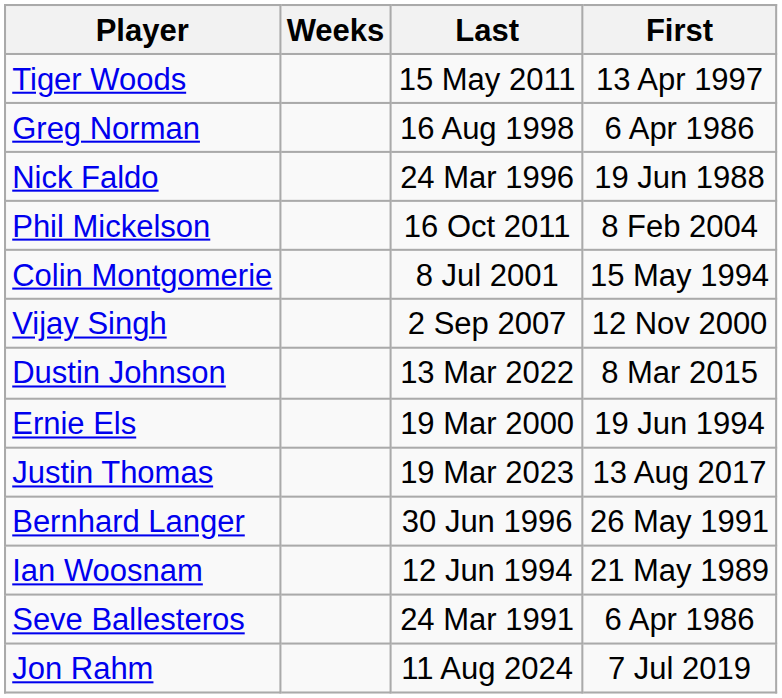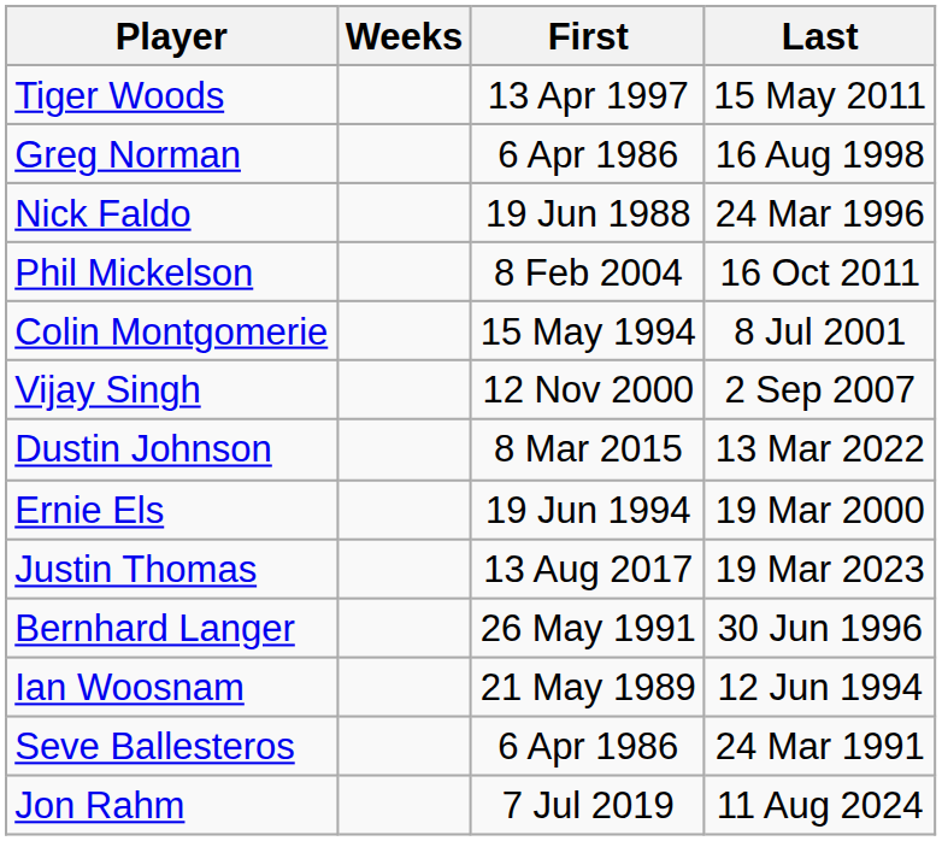columns swapped: First <-> Last
